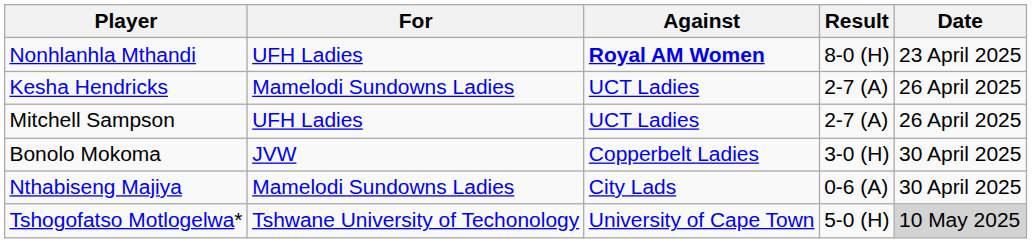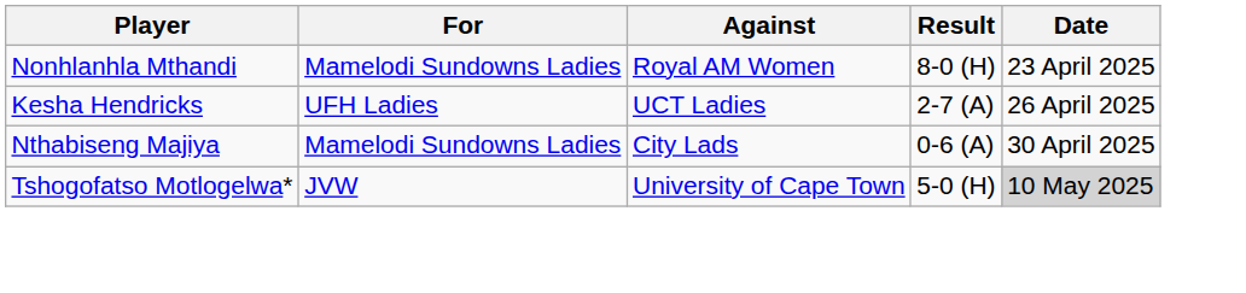Nonhlanhla Mthandi | For: UFH Ladies -> Mamelodi Sundowns Ladies
Nonhlanhla Mthandi | Against: bold -> normal
Kesha Hendricks | For: Mamelodi Sundowns Ladies -> UFH Ladies
- row: Mitchell Sampson | UFH Ladies | UCT Ladies | 2-7 (A) | 26 April 2025
- row: Bonolo Mokoma | JVW | Copperbelt Ladies | 3-0 (H) | 30 April 2025
Tshogofatso Motlogelwa* | For: Tshwane University of Techonology -> JVW
